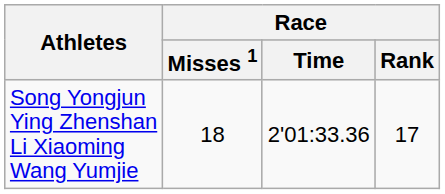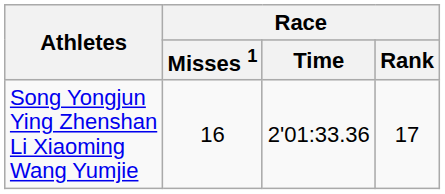Song Yongjun Ying Zhenshan Li Xiaoming Wang Yumjie | Race / Misses 1: 18 -> 16
